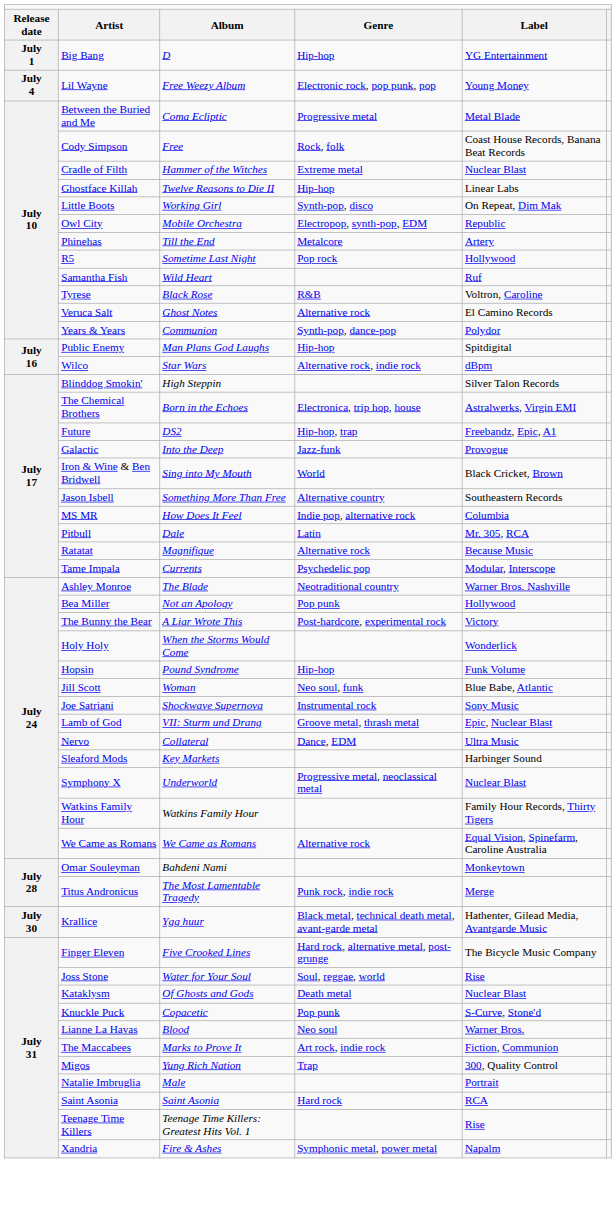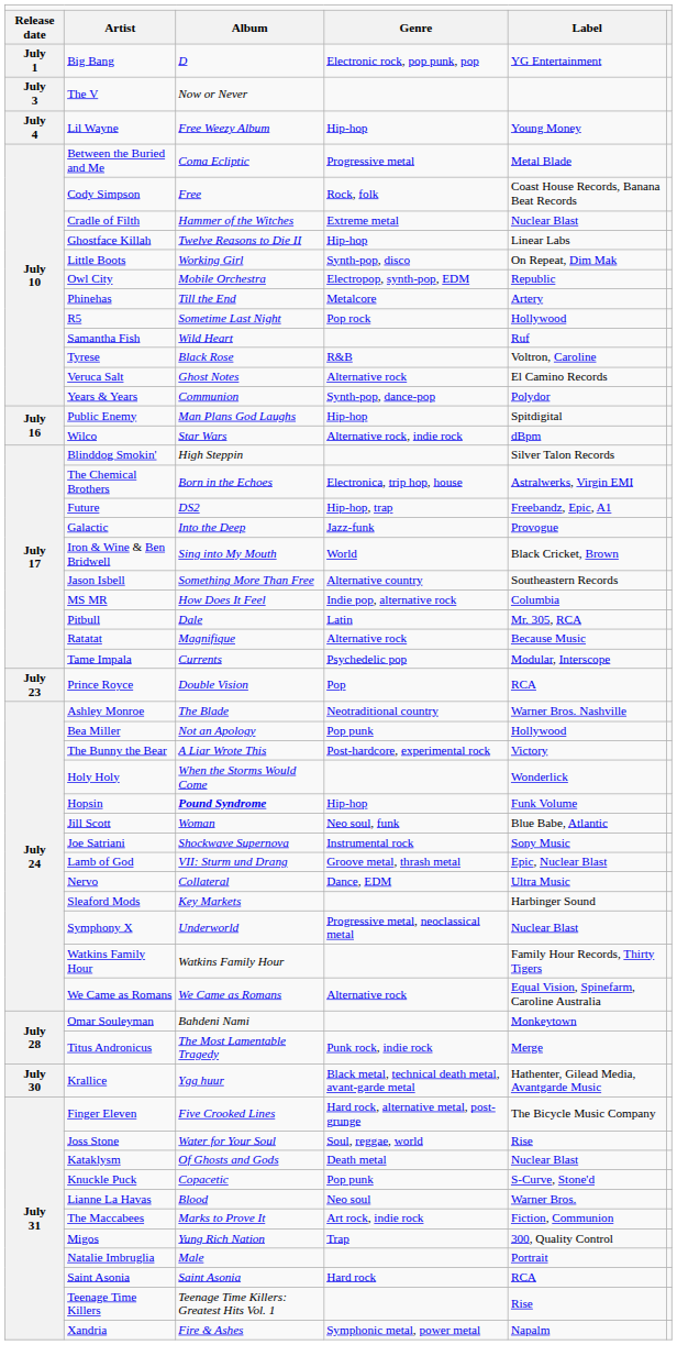Big Bang | column 4: Hip-hop -> Electronic rock, pop punk, pop
+ row: July 3 | The V | Now or Never
Lil Wayne | column 4: Electronic rock, pop punk, pop -> Hip-hop
+ row: July 23 | Prince Royce | Double Vision | Pop | RCA
Hopsin | column 3: normal -> bold
